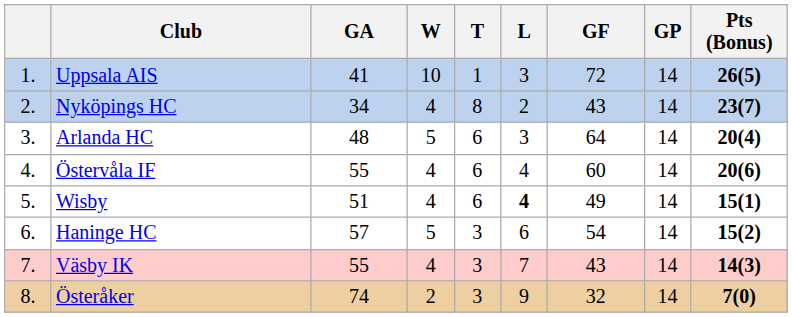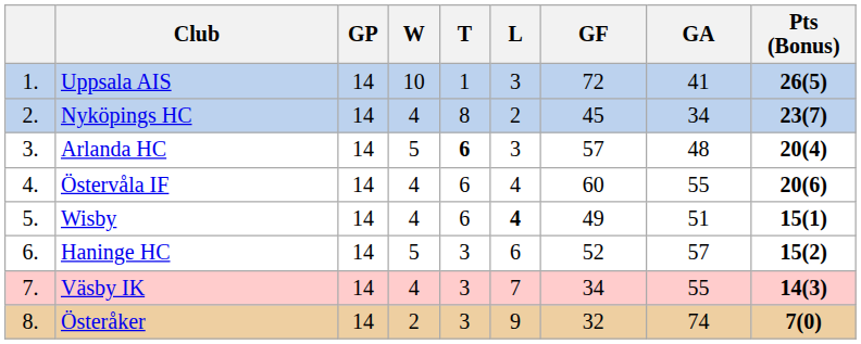columns swapped: GP <-> GA
Nyköpings HC | GF: 43 -> 45
Arlanda HC | T: normal -> bold
Arlanda HC | GF: 64 -> 57
Haninge HC | GF: 54 -> 52
Väsby IK | GF: 43 -> 34
